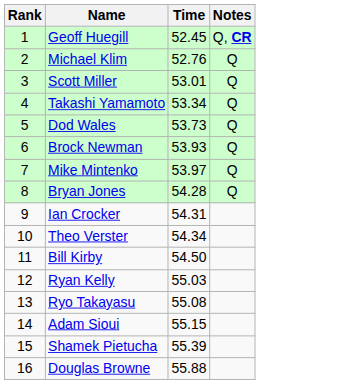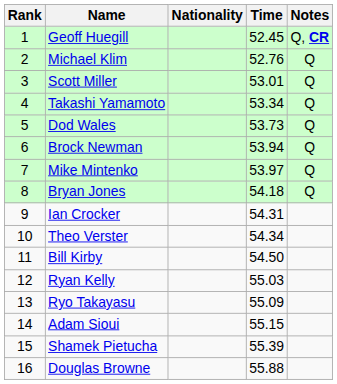+ column: Nationality
Brock Newman | Time: 53.93 -> 53.94
Bryan Jones | Time: 54.28 -> 54.18
Ryo Takayasu | Time: 55.08 -> 55.09
